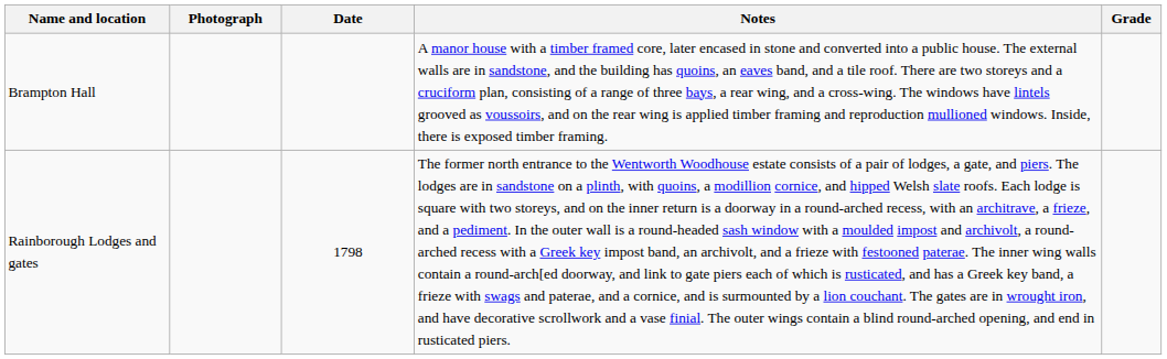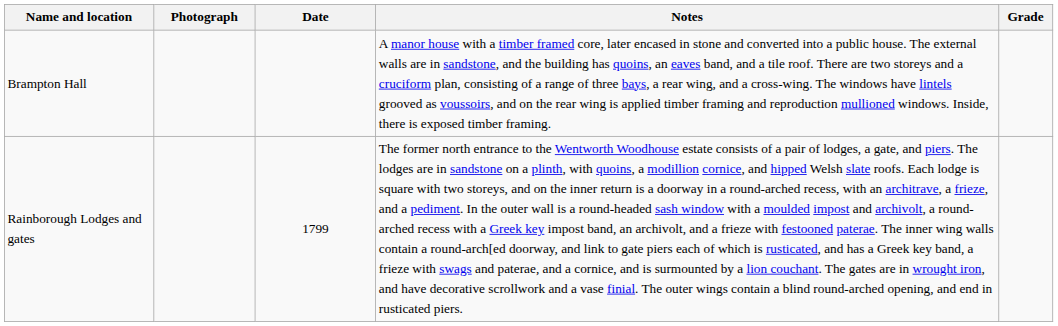Rainborough Lodges and gates | Date: 1798 -> 1799
